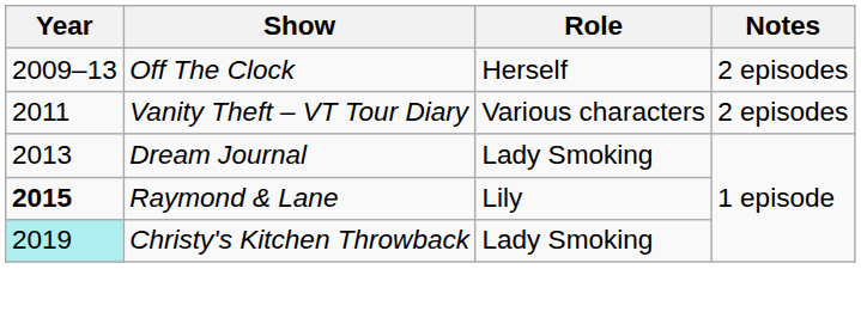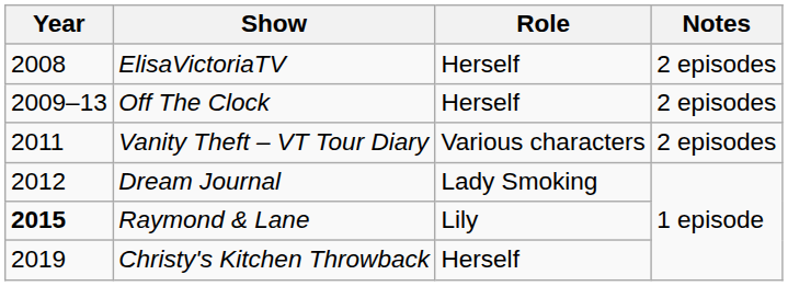+ row: 2008 | ElisaVictoriaTV | Herself | 2 episodes
Dream Journal | Year: 2013 -> 2012
Christy's Kitchen Throwback | Year: paleturquoise background -> no background
Christy's Kitchen Throwback | Role: Lady Smoking -> Herself
